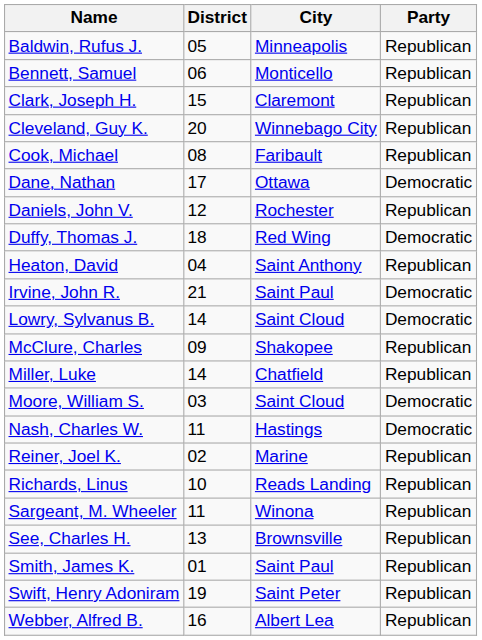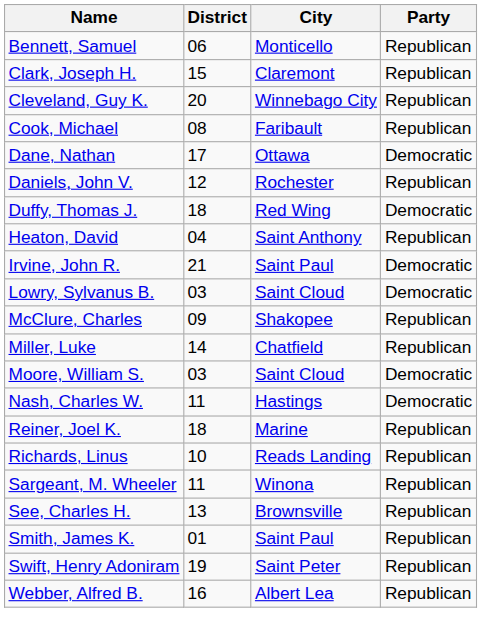- row: Baldwin, Rufus J. | 05 | Minneapolis | Republican
Lowry, Sylvanus B. | District: 14 -> 03
Reiner, Joel K. | District: 02 -> 18
